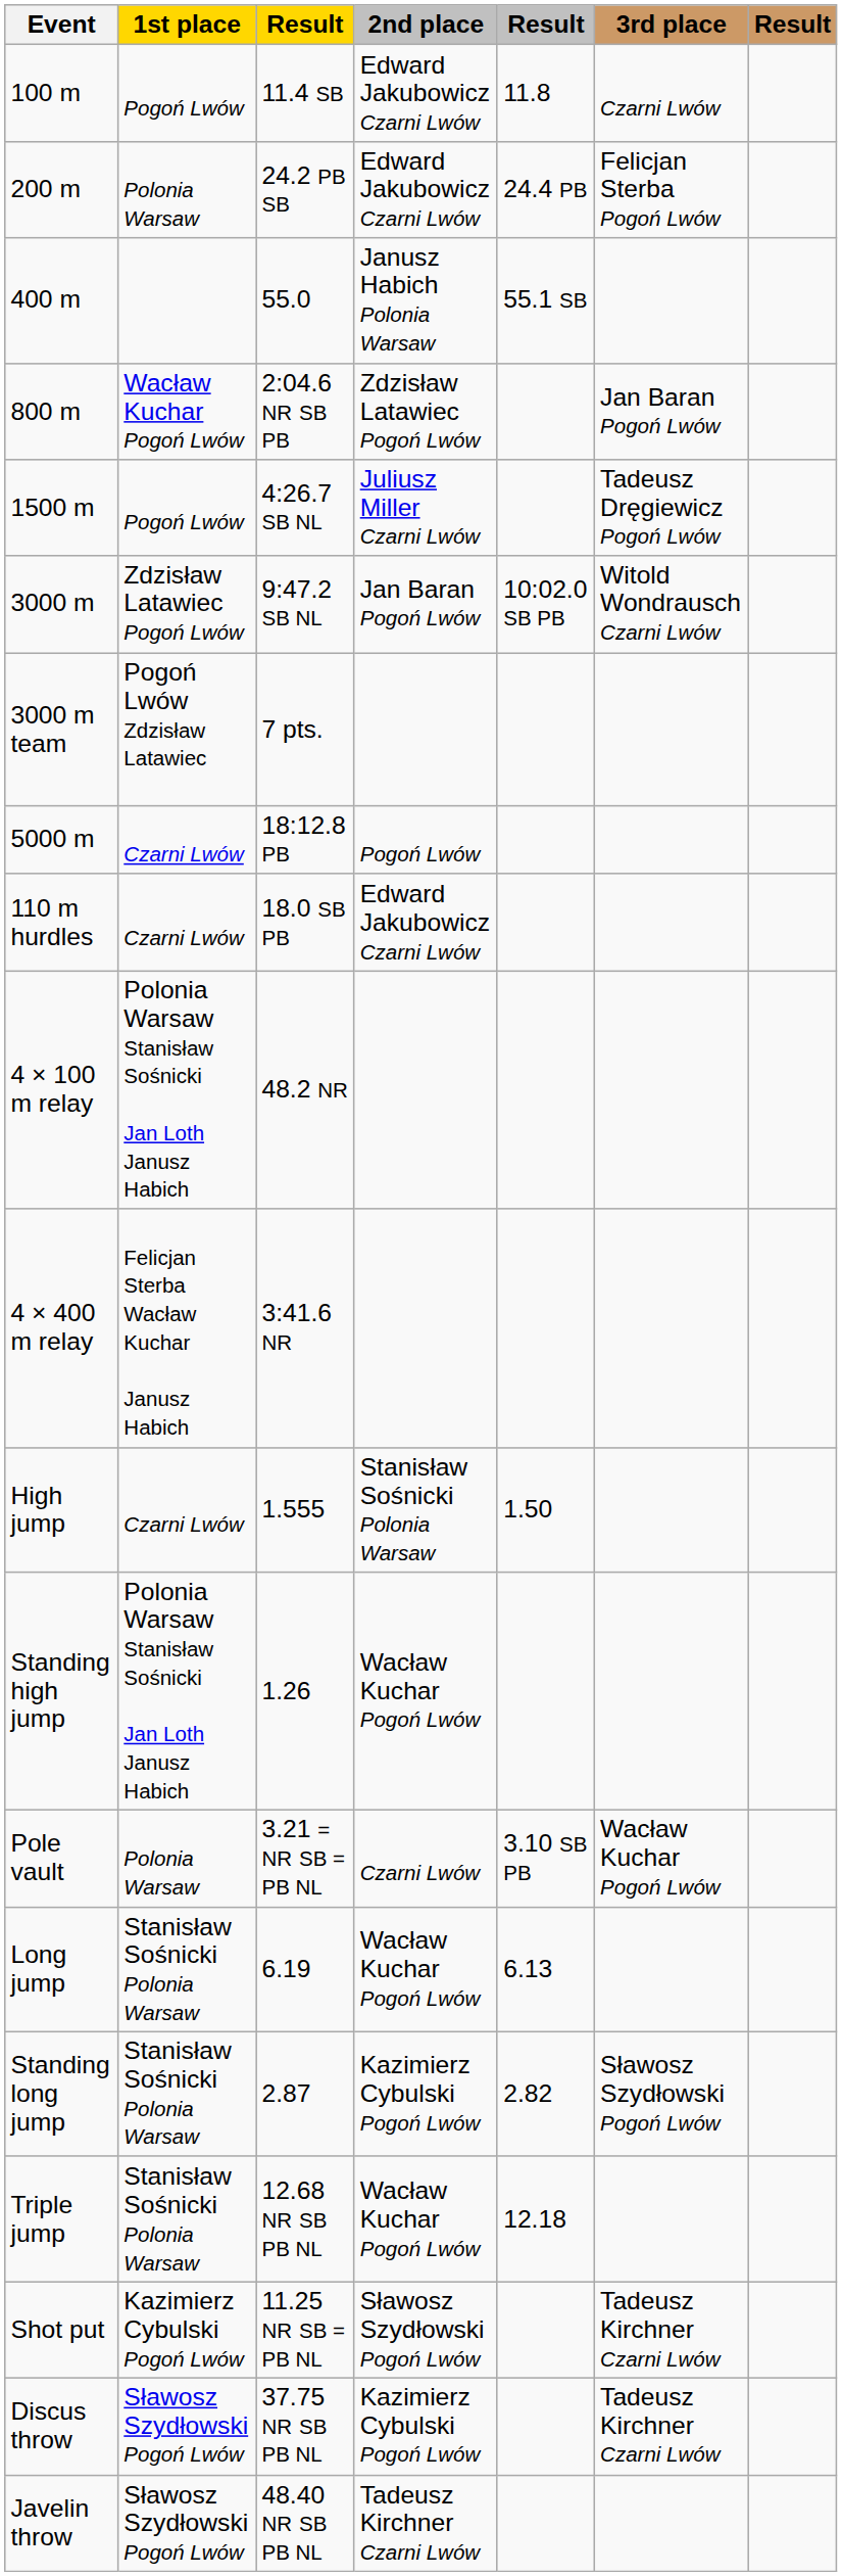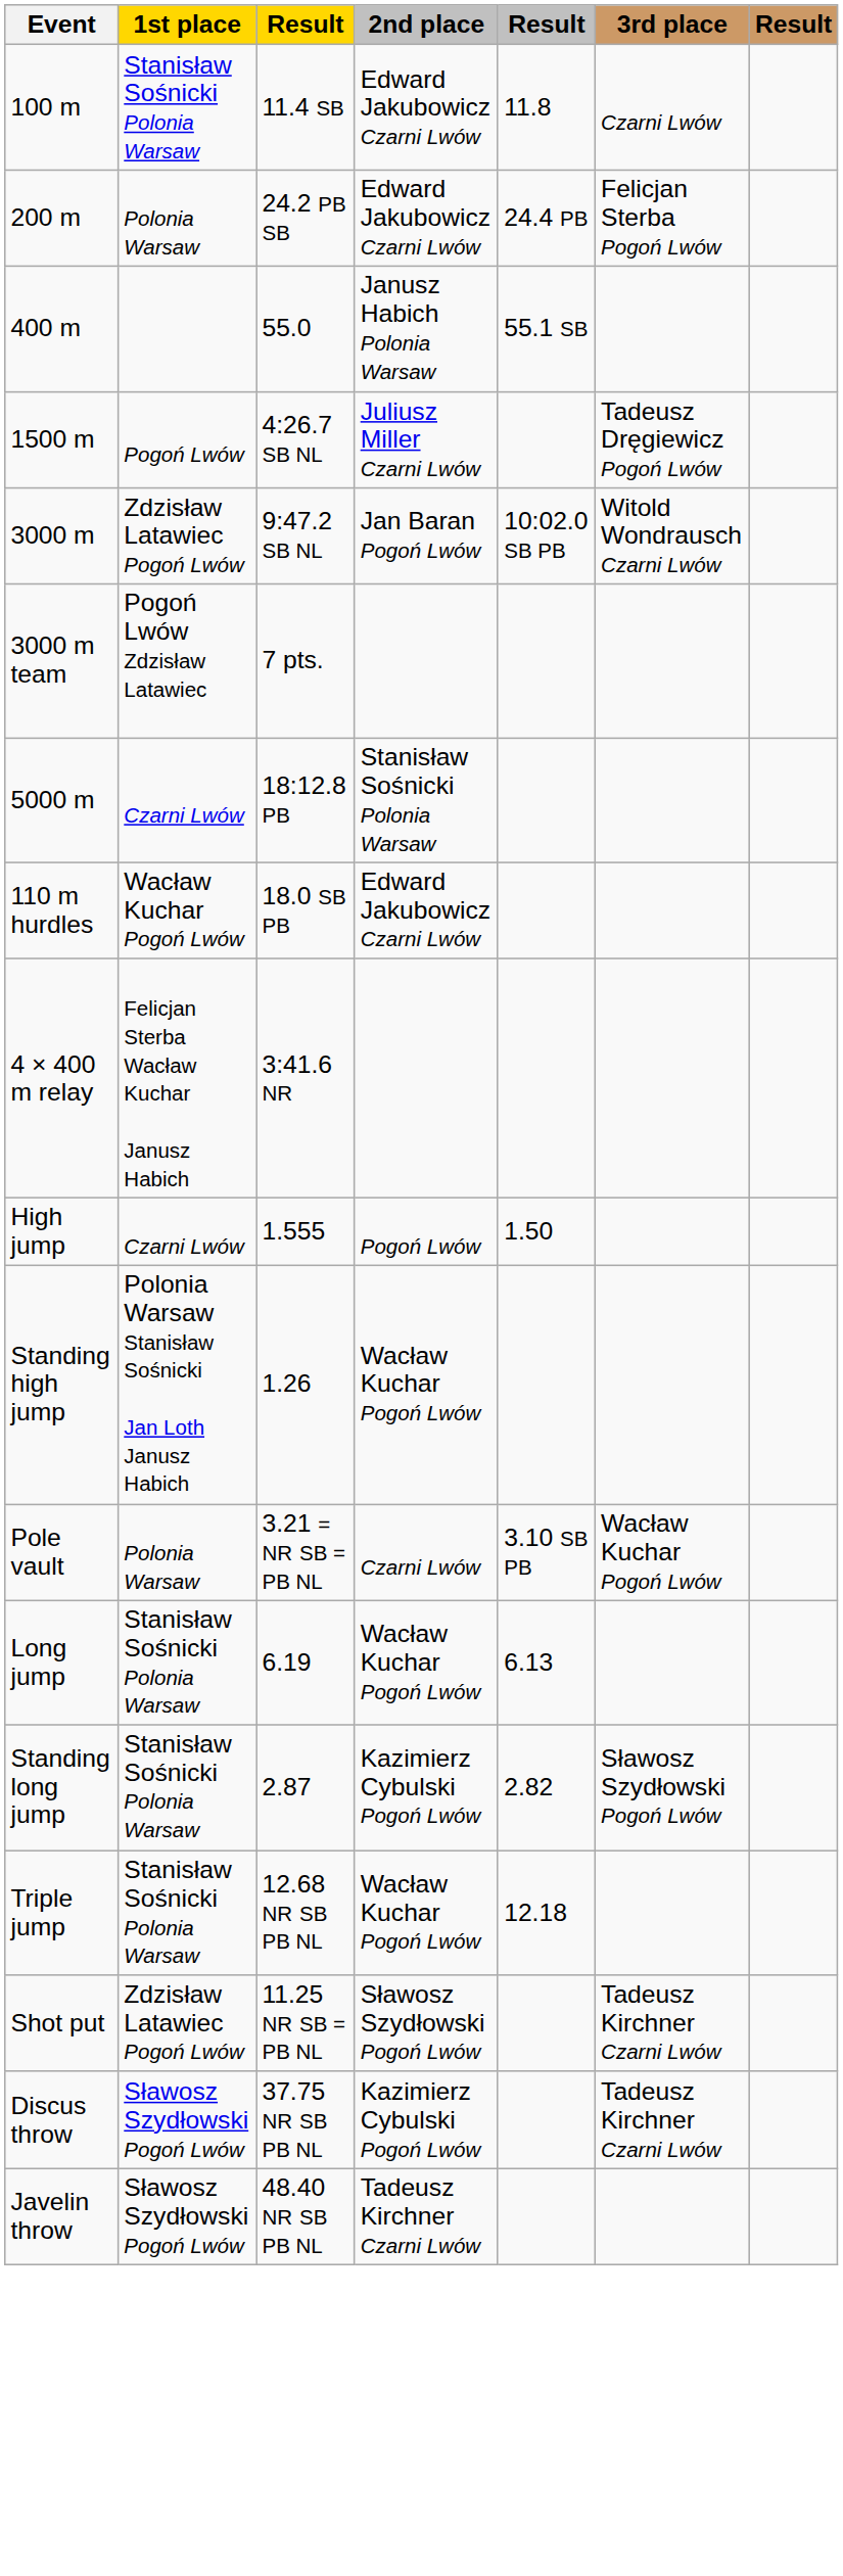100 m | 1st place: Pogoń Lwów -> Stanisław Sośnicki Polonia Warsaw
- row: 800 m | Wacław Kuchar Pogoń Lwów | 2:04.6 NR SB PB | Zdzisław Latawiec Pogoń Lwów | Jan Baran Pogoń Lwów
5000 m | 2nd place: Pogoń Lwów -> Stanisław Sośnicki Polonia Warsaw
110 m hurdles | 1st place: Czarni Lwów -> Wacław Kuchar Pogoń Lwów
- row: 4 × 100 m relay | Polonia Warsaw Stanisław Sośnicki Jan Loth Janusz Habich | 48.2 NR
High jump | 2nd place: Stanisław Sośnicki Polonia Warsaw -> Pogoń Lwów
Shot put | 1st place: Kazimierz Cybulski Pogoń Lwów -> Zdzisław Latawiec Pogoń Lwów
